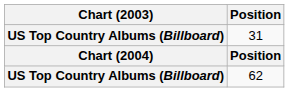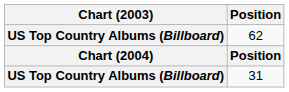rows swapped: 31 <-> 62
